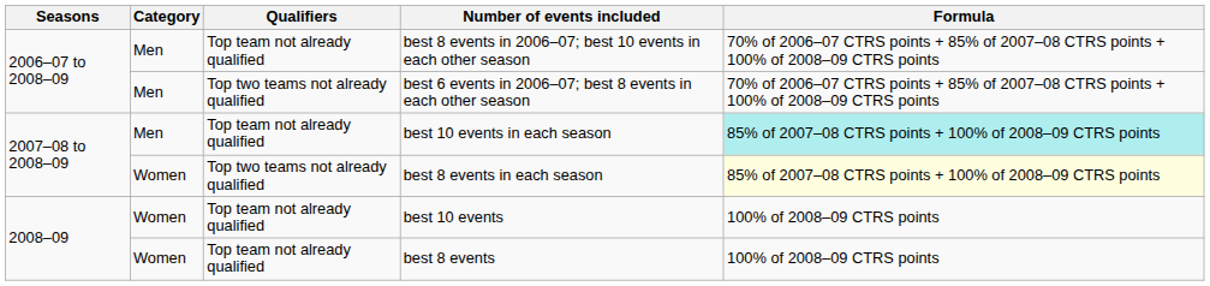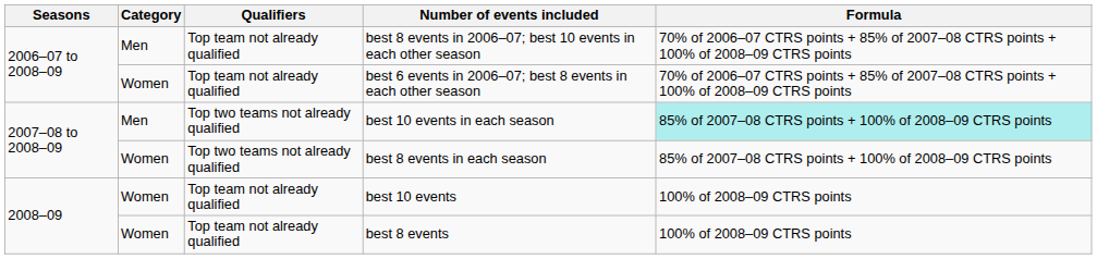best 6 events in 2006–07; best 8 events in each other season | Category: Men -> Women
best 6 events in 2006–07; best 8 events in each other season | Qualifiers: Top two teams not already qualified -> Top team not already qualified
best 10 events in each season | Qualifiers: Top team not already qualified -> Top two teams not already qualified
best 8 events in each season | Formula: lightyellow background -> no background
